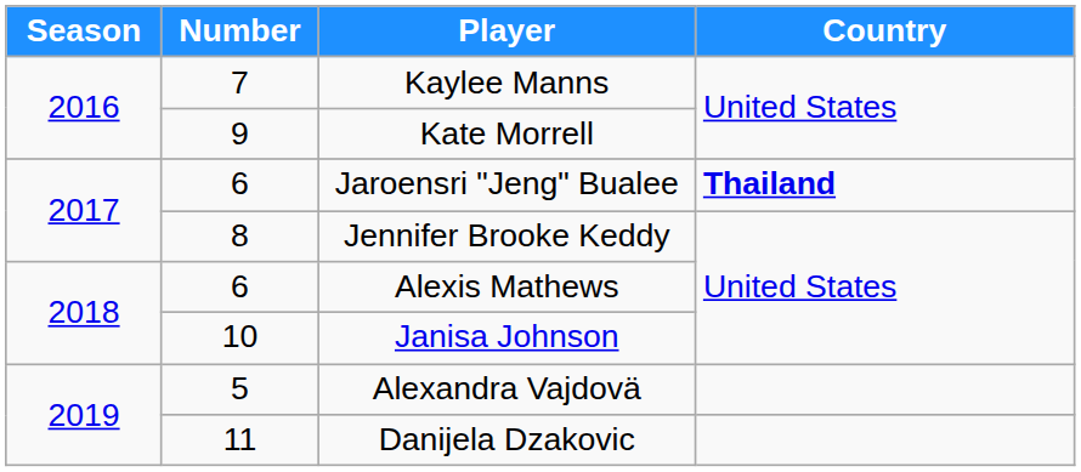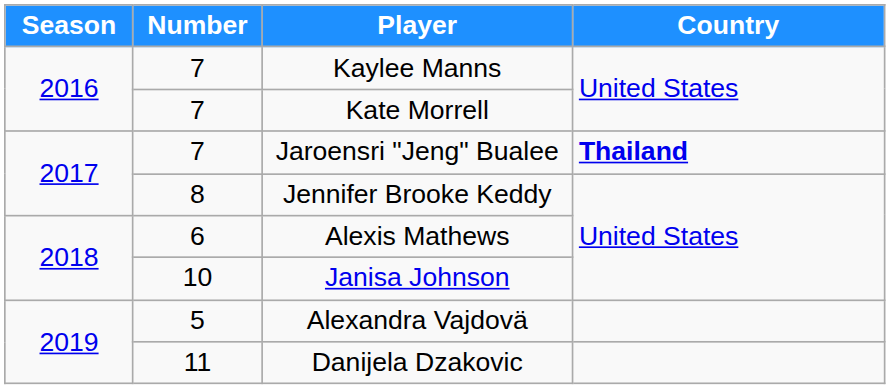Kate Morrell | Number: 9 -> 7
Jaroensri "Jeng" Bualee | Number: 6 -> 7
